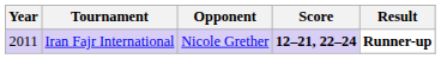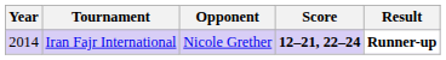Iran Fajr International | Year: 2011 -> 2014
